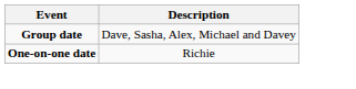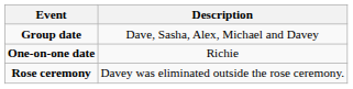+ row: Rose ceremony | Davey was eliminated outside the rose ceremony.
